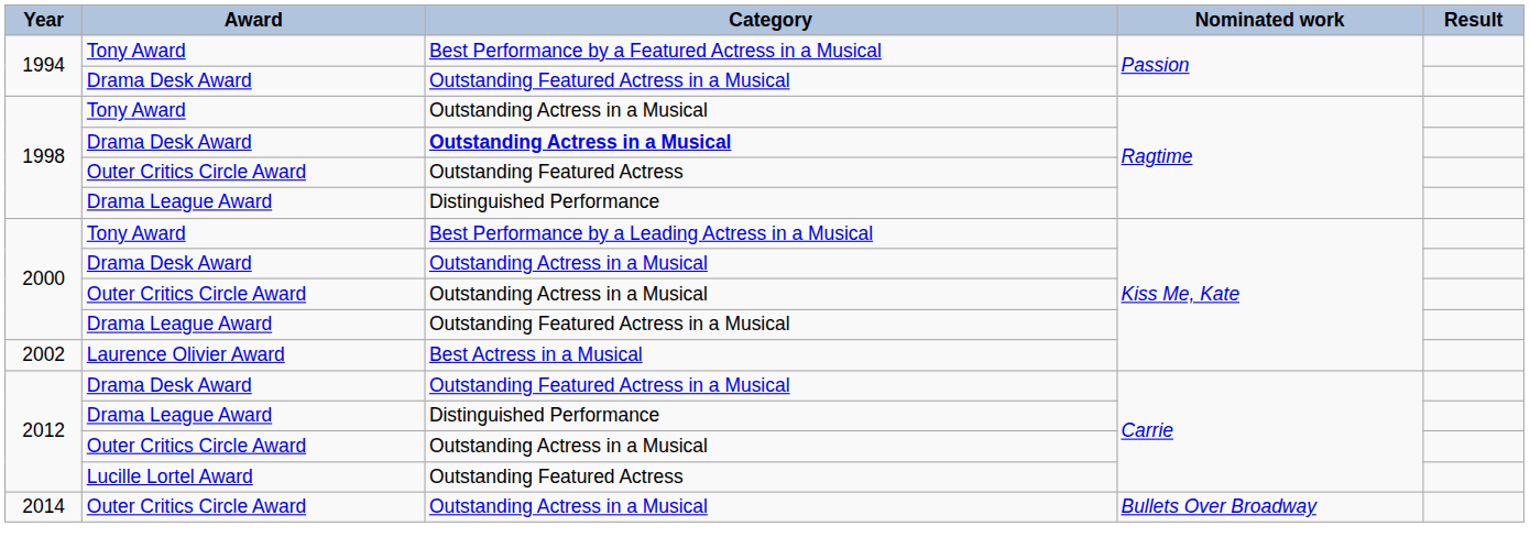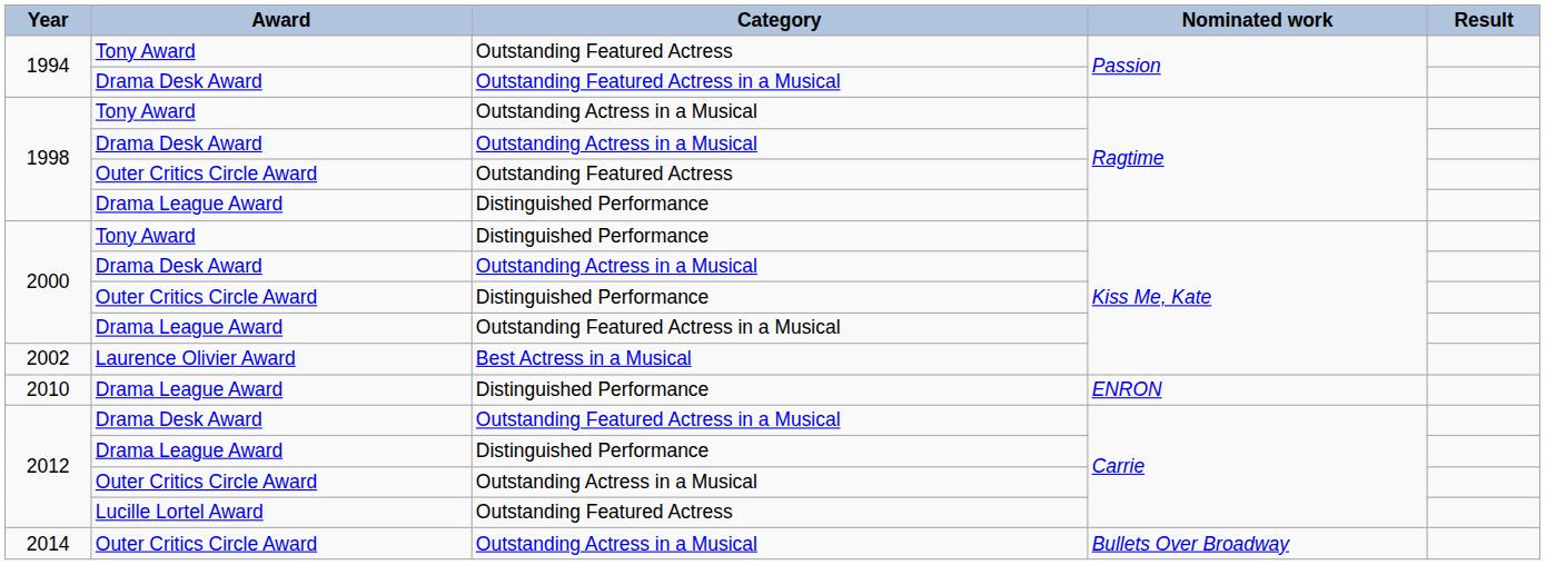1994 / Tony Award | Category: Best Performance by a Featured Actress in a Musical -> Outstanding Featured Actress
1998 / Drama Desk Award | Category: bold -> normal
2000 / Tony Award | Category: Best Performance by a Leading Actress in a Musical -> Distinguished Performance
2000 / Outer Critics Circle Award | Category: Outstanding Actress in a Musical -> Distinguished Performance
+ row: 2010 | Drama League Award | Distinguished Performance | ENRON
